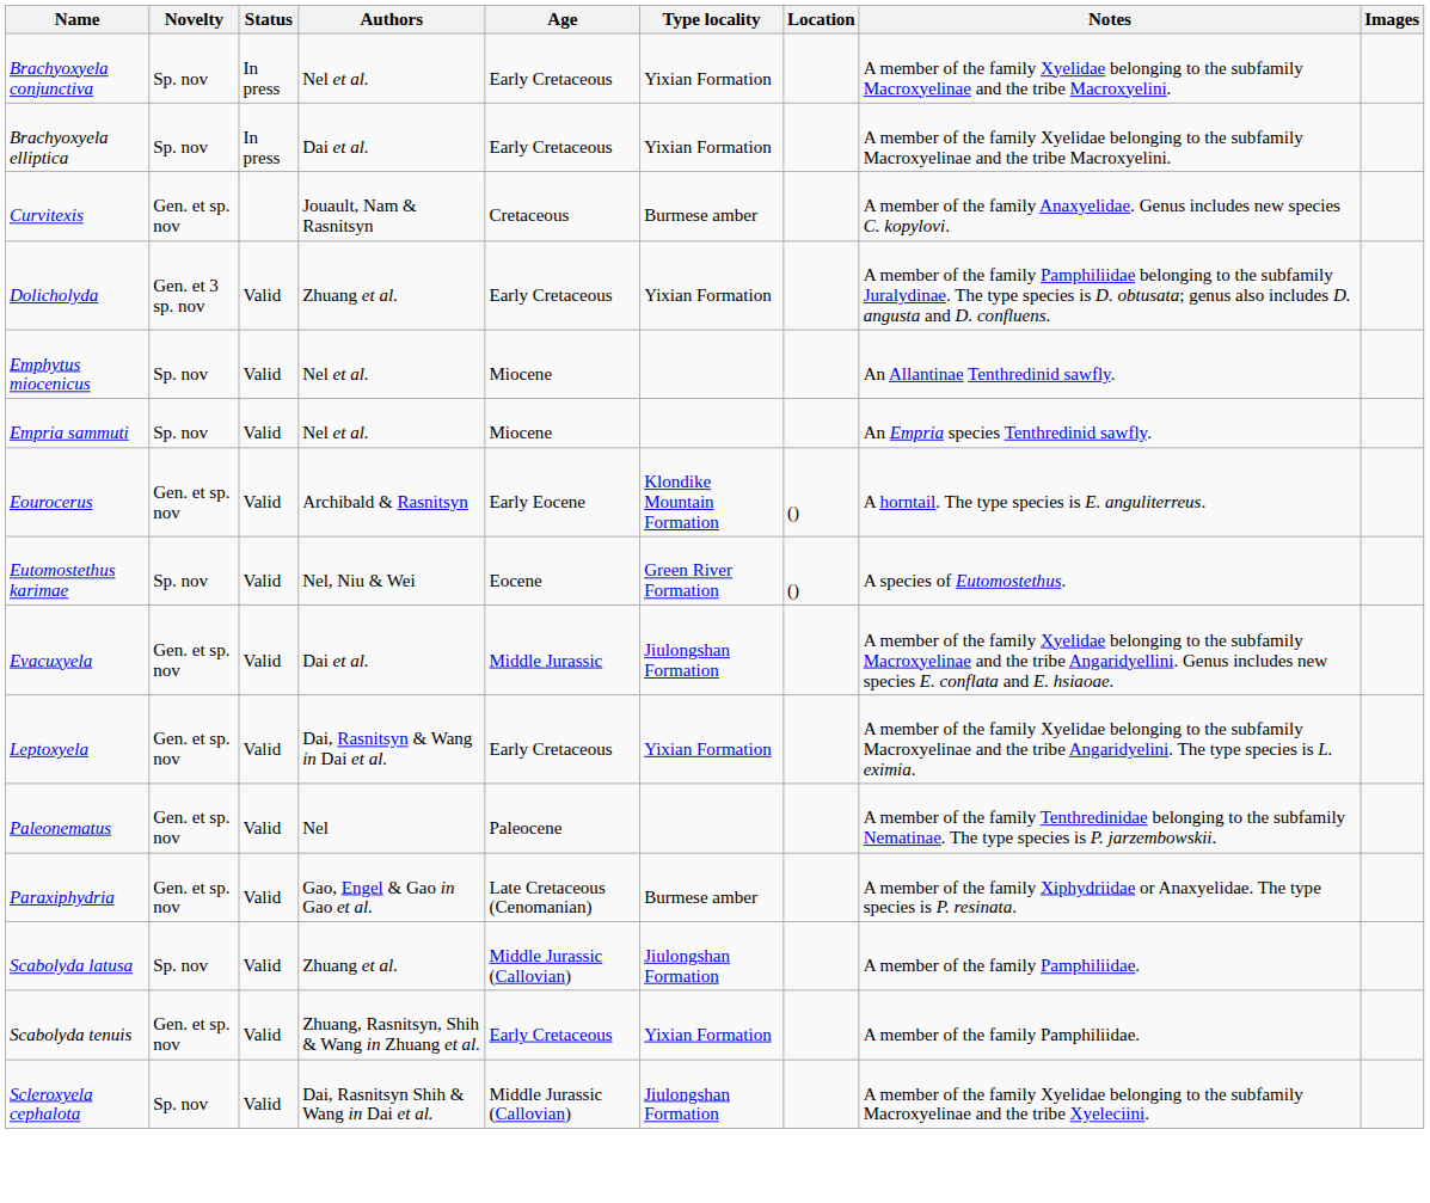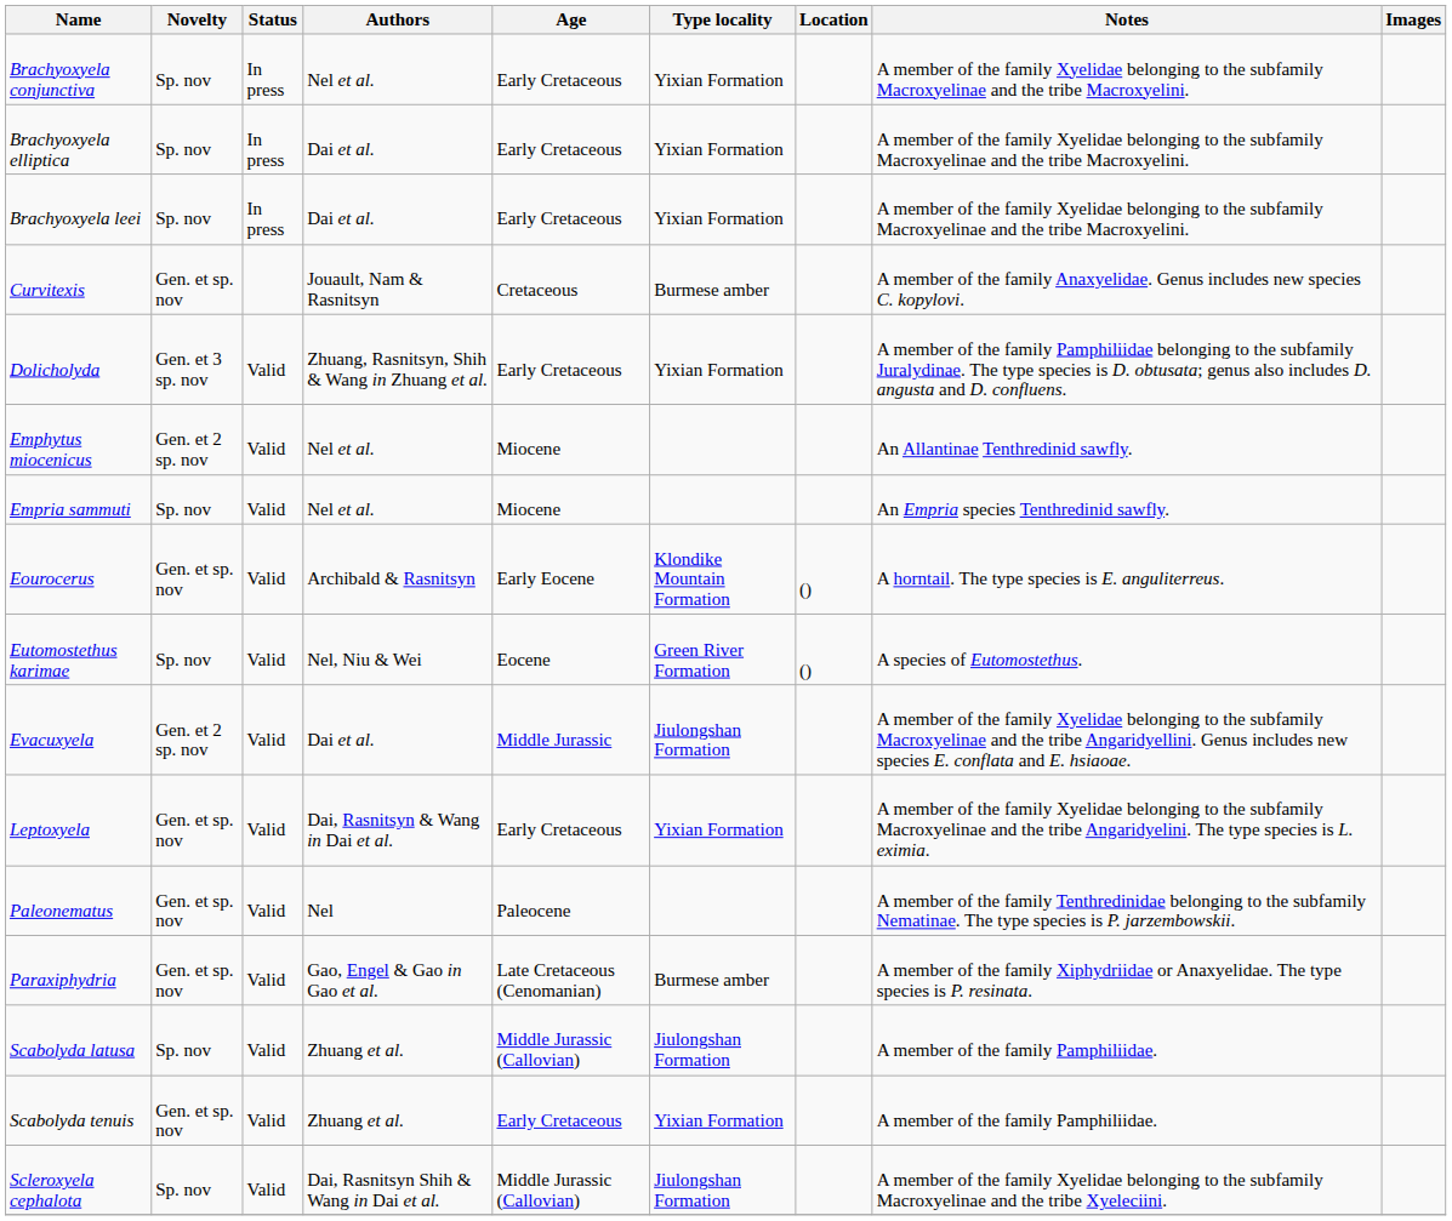+ row: Brachyoxyela leei | Sp. nov | In press | Dai et al. | Early Cretaceous | Yixian Formation | A member of the family Xyelidae belonging to the subfamily Macroxyelinae and the tribe Macroxyelini.
Dolicholyda | Authors: Zhuang et al. -> Zhuang, Rasnitsyn, Shih & Wang in Zhuang et al.
Emphytus miocenicus | Novelty: Sp. nov -> Gen. et 2 sp. nov
Evacuxyela | Novelty: Gen. et sp. nov -> Gen. et 2 sp. nov
Scabolyda tenuis | Authors: Zhuang, Rasnitsyn, Shih & Wang in Zhuang et al. -> Zhuang et al.
